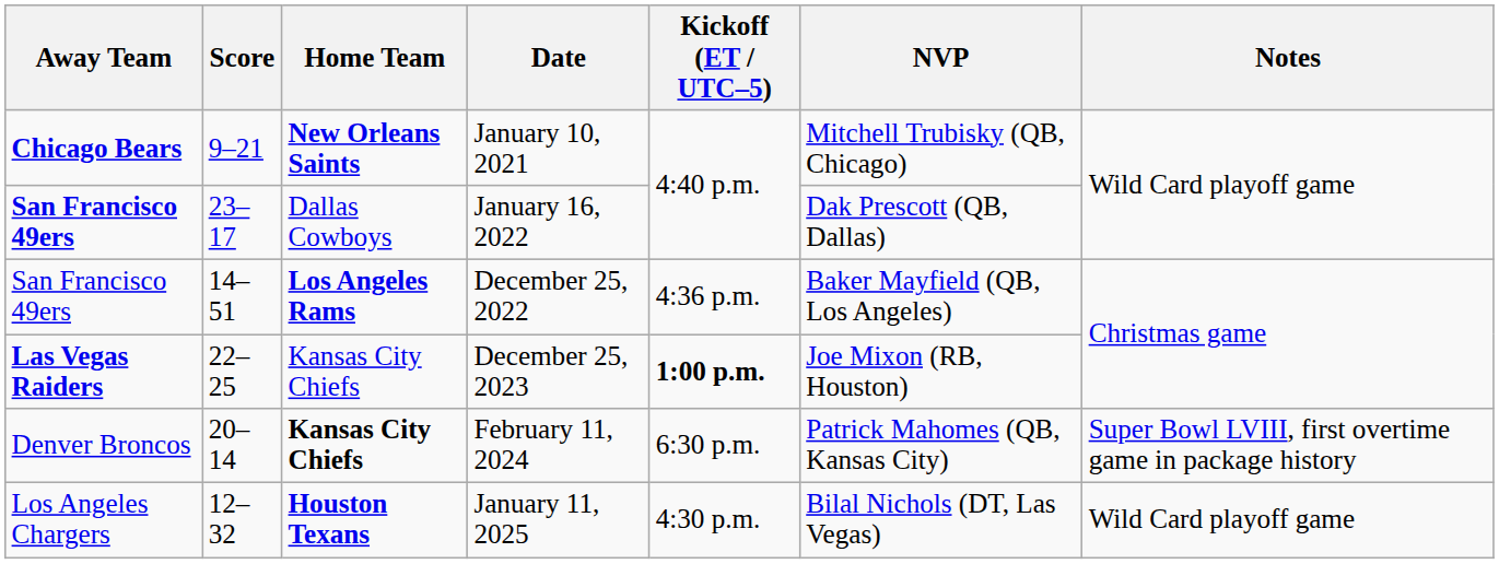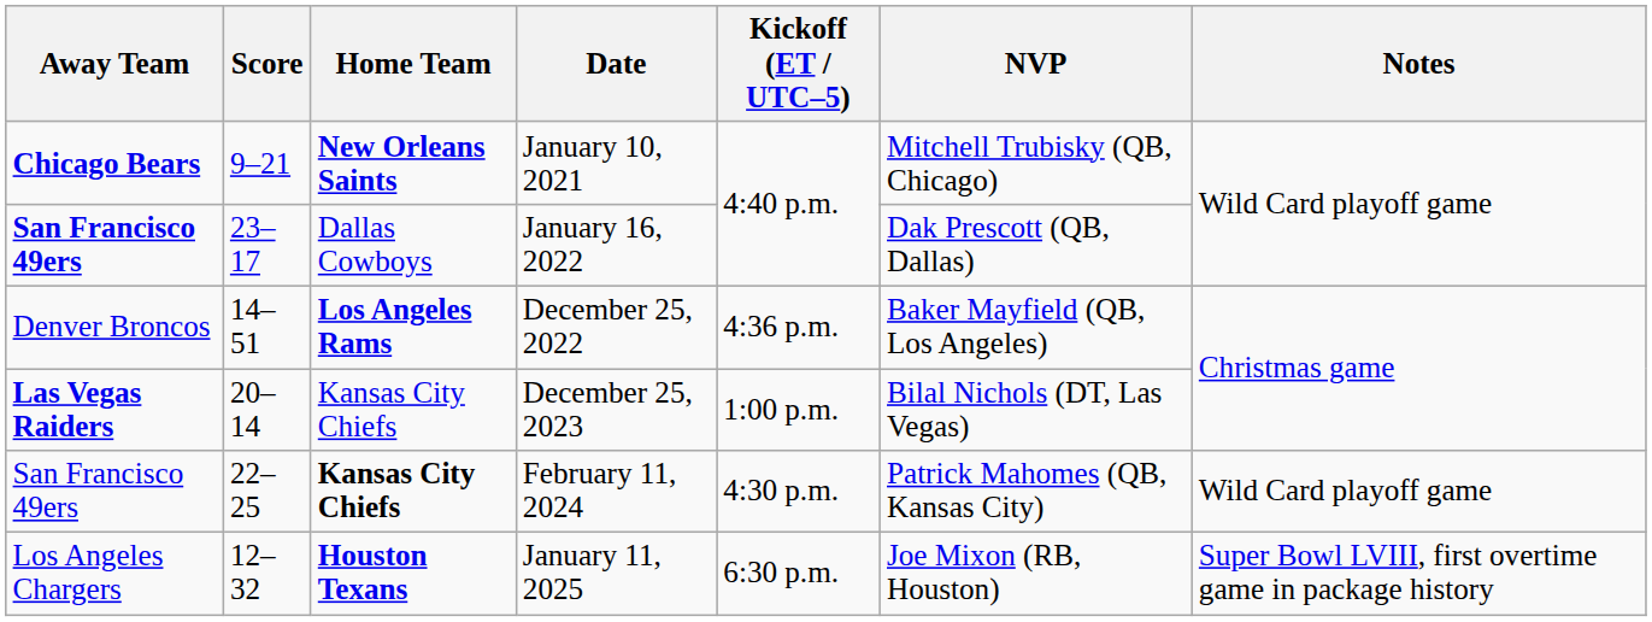December 25, 2022 | Away Team: San Francisco 49ers -> Denver Broncos
December 25, 2023 | Score: 22–25 -> 20–14
December 25, 2023 | Kickoff (ET / UTC–5): bold -> normal
December 25, 2023 | NVP: Joe Mixon (RB, Houston) -> Bilal Nichols (DT, Las Vegas)
February 11, 2024 | Away Team: Denver Broncos -> San Francisco 49ers
February 11, 2024 | Score: 20–14 -> 22–25
February 11, 2024 | Kickoff (ET / UTC–5): 6:30 p.m. -> 4:30 p.m.
February 11, 2024 | Notes: Super Bowl LVIII, first overtime game in package history -> Wild Card playoff game
January 11, 2025 | Kickoff (ET / UTC–5): 4:30 p.m. -> 6:30 p.m.
January 11, 2025 | NVP: Bilal Nichols (DT, Las Vegas) -> Joe Mixon (RB, Houston)
January 11, 2025 | Notes: Wild Card playoff game -> Super Bowl LVIII, first overtime game in package history
